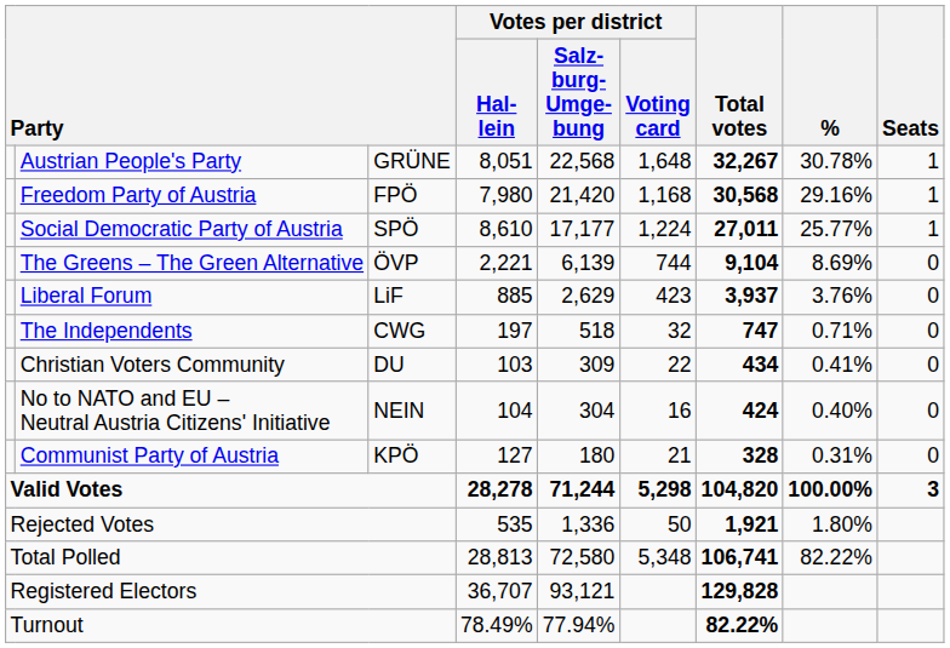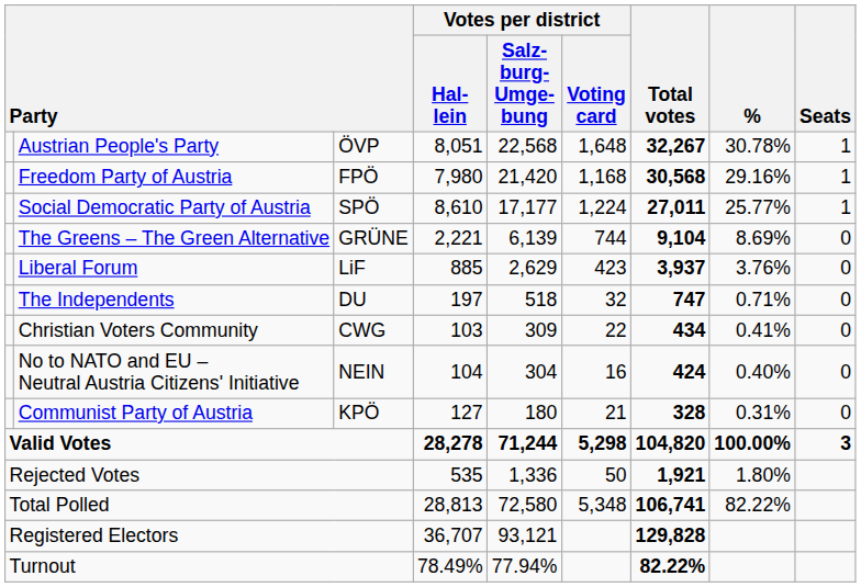Austrian People's Party | column 3: GRÜNE -> ÖVP
The Greens – The Green Alternative | column 3: ÖVP -> GRÜNE
The Independents | column 3: CWG -> DU
Christian Voters Community | column 3: DU -> CWG
